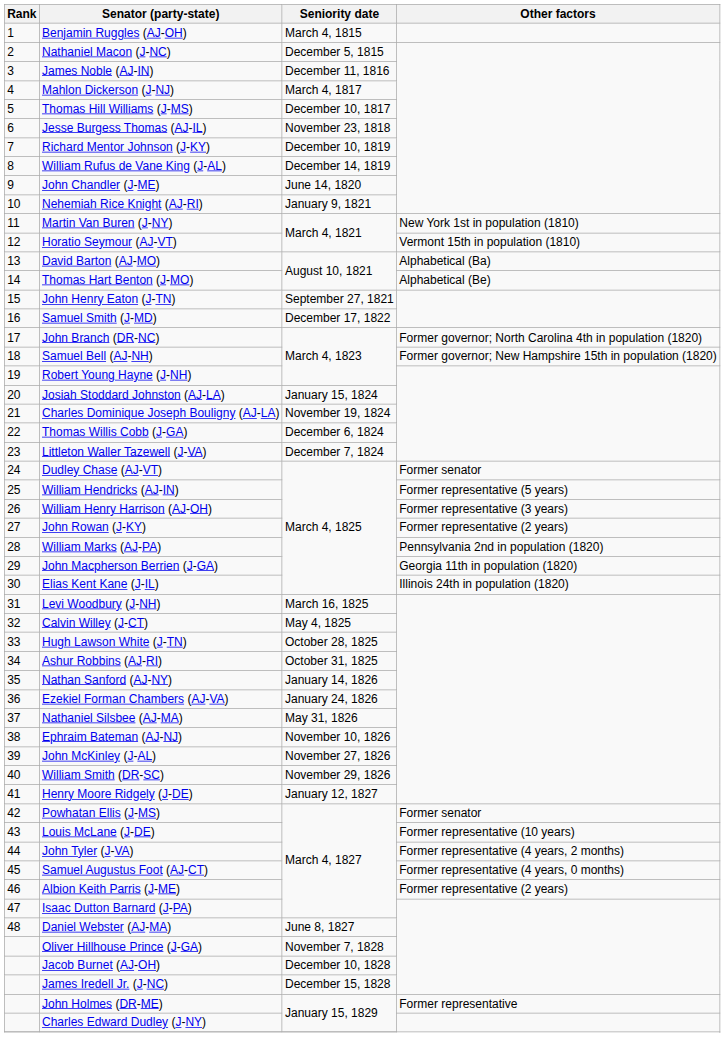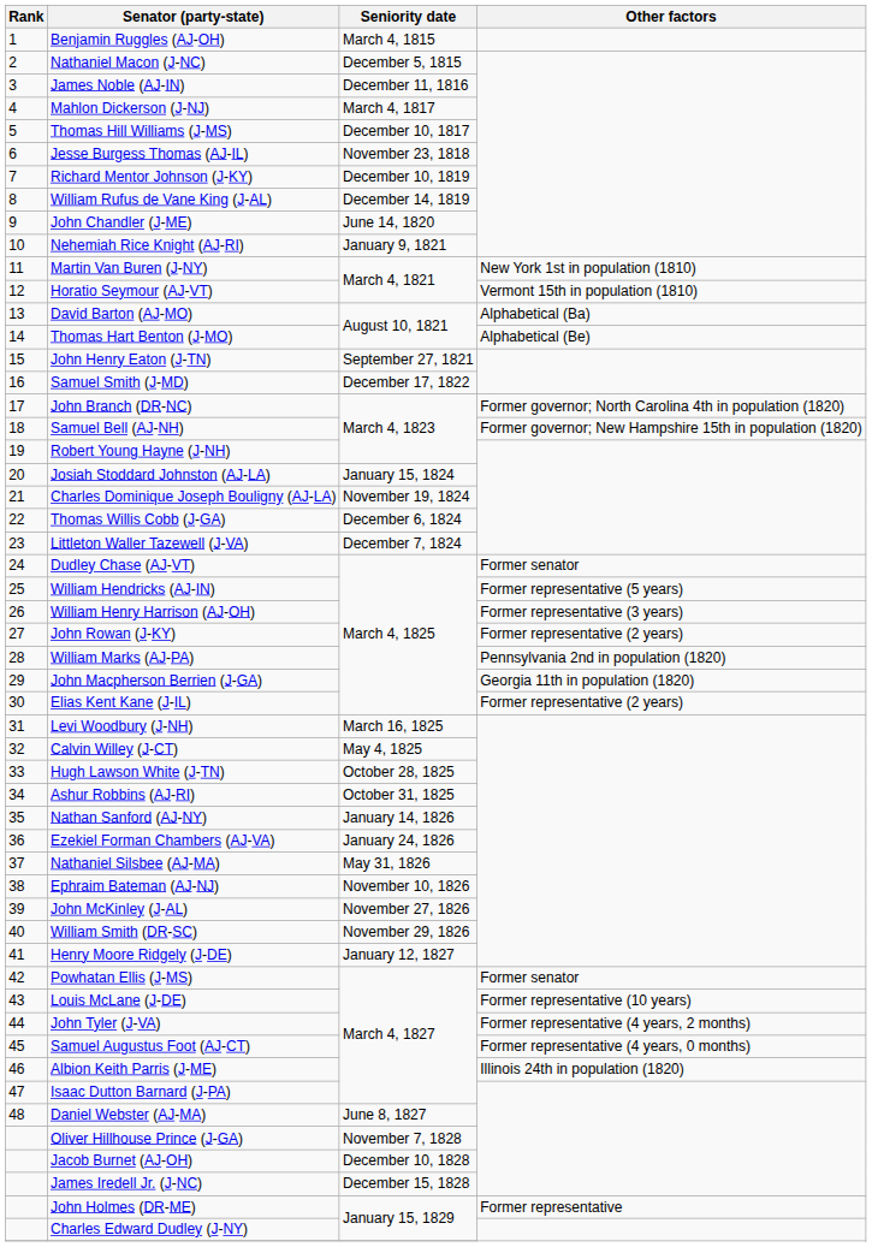Elias Kent Kane (J-IL) | Other factors: Illinois 24th in population (1820) -> Former representative (2 years)
Albion Keith Parris (J-ME) | Other factors: Former representative (2 years) -> Illinois 24th in population (1820)
